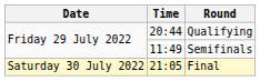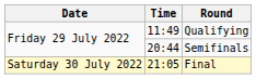Qualifying | Time: 20:44 -> 11:49
Semifinals | Time: 11:49 -> 20:44
